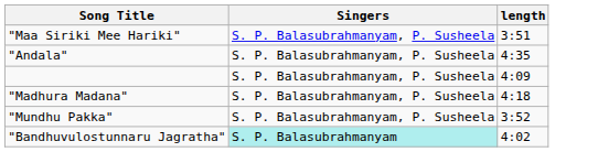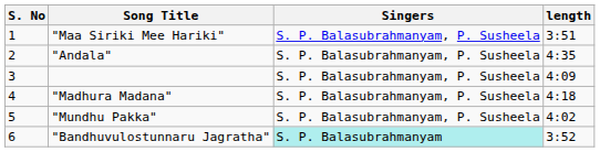+ column: S. No | 1 | 2 | 3 | 4 | 5 | 6
"Mundhu Pakka" | length: 3:52 -> 4:02
"Bandhuvulostunnaru Jagratha" | length: 4:02 -> 3:52
